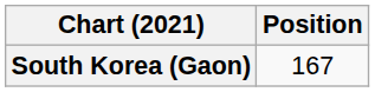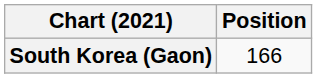South Korea (Gaon) | Position: 167 -> 166
